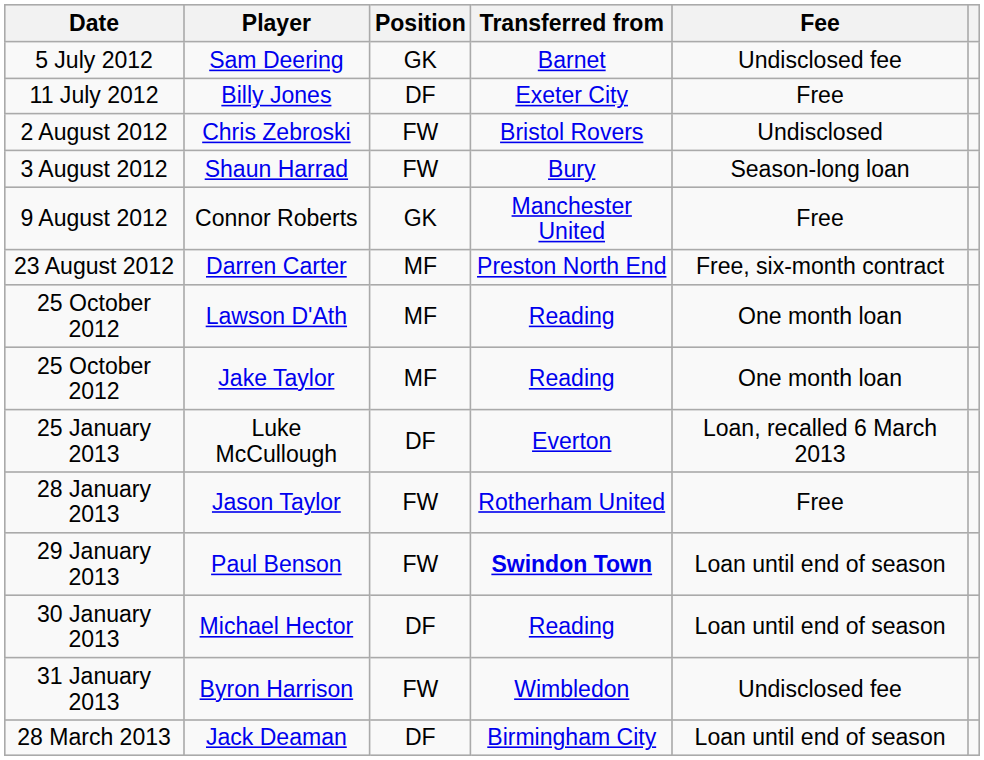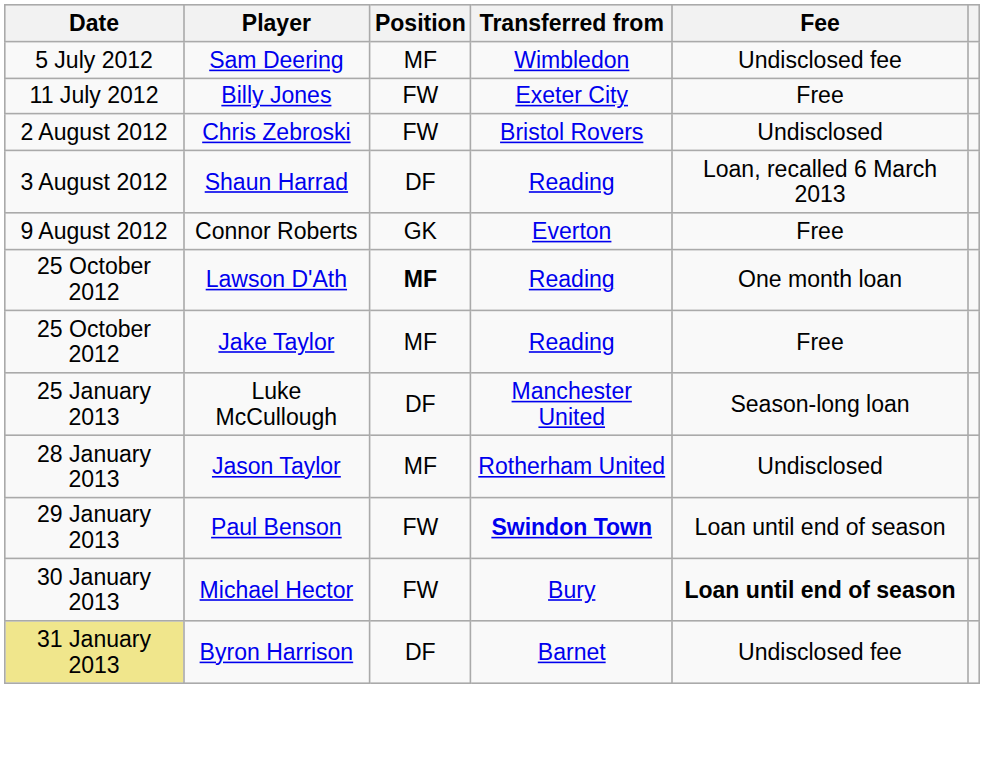Sam Deering | Position: GK -> MF
Sam Deering | Transferred from: Barnet -> Wimbledon
Billy Jones | Position: DF -> FW
Shaun Harrad | Position: FW -> DF
Shaun Harrad | Transferred from: Bury -> Reading
Shaun Harrad | Fee: Season-long loan -> Loan, recalled 6 March 2013
Connor Roberts | Transferred from: Manchester United -> Everton
- row: 23 August 2012 | Darren Carter | MF | Preston North End | Free, six-month contract
Lawson D'Ath | Position: normal -> bold
Jake Taylor | Fee: One month loan -> Free
Luke McCullough | Transferred from: Everton -> Manchester United
Luke McCullough | Fee: Loan, recalled 6 March 2013 -> Season-long loan
Jason Taylor | Position: FW -> MF
Jason Taylor | Fee: Free -> Undisclosed
Michael Hector | Position: DF -> FW
Michael Hector | Transferred from: Reading -> Bury
Michael Hector | Fee: normal -> bold
Byron Harrison | Date: no background -> khaki background
Byron Harrison | Position: FW -> DF
Byron Harrison | Transferred from: Wimbledon -> Barnet
- row: 28 March 2013 | Jack Deaman | DF | Birmingham City | Loan until end of season
